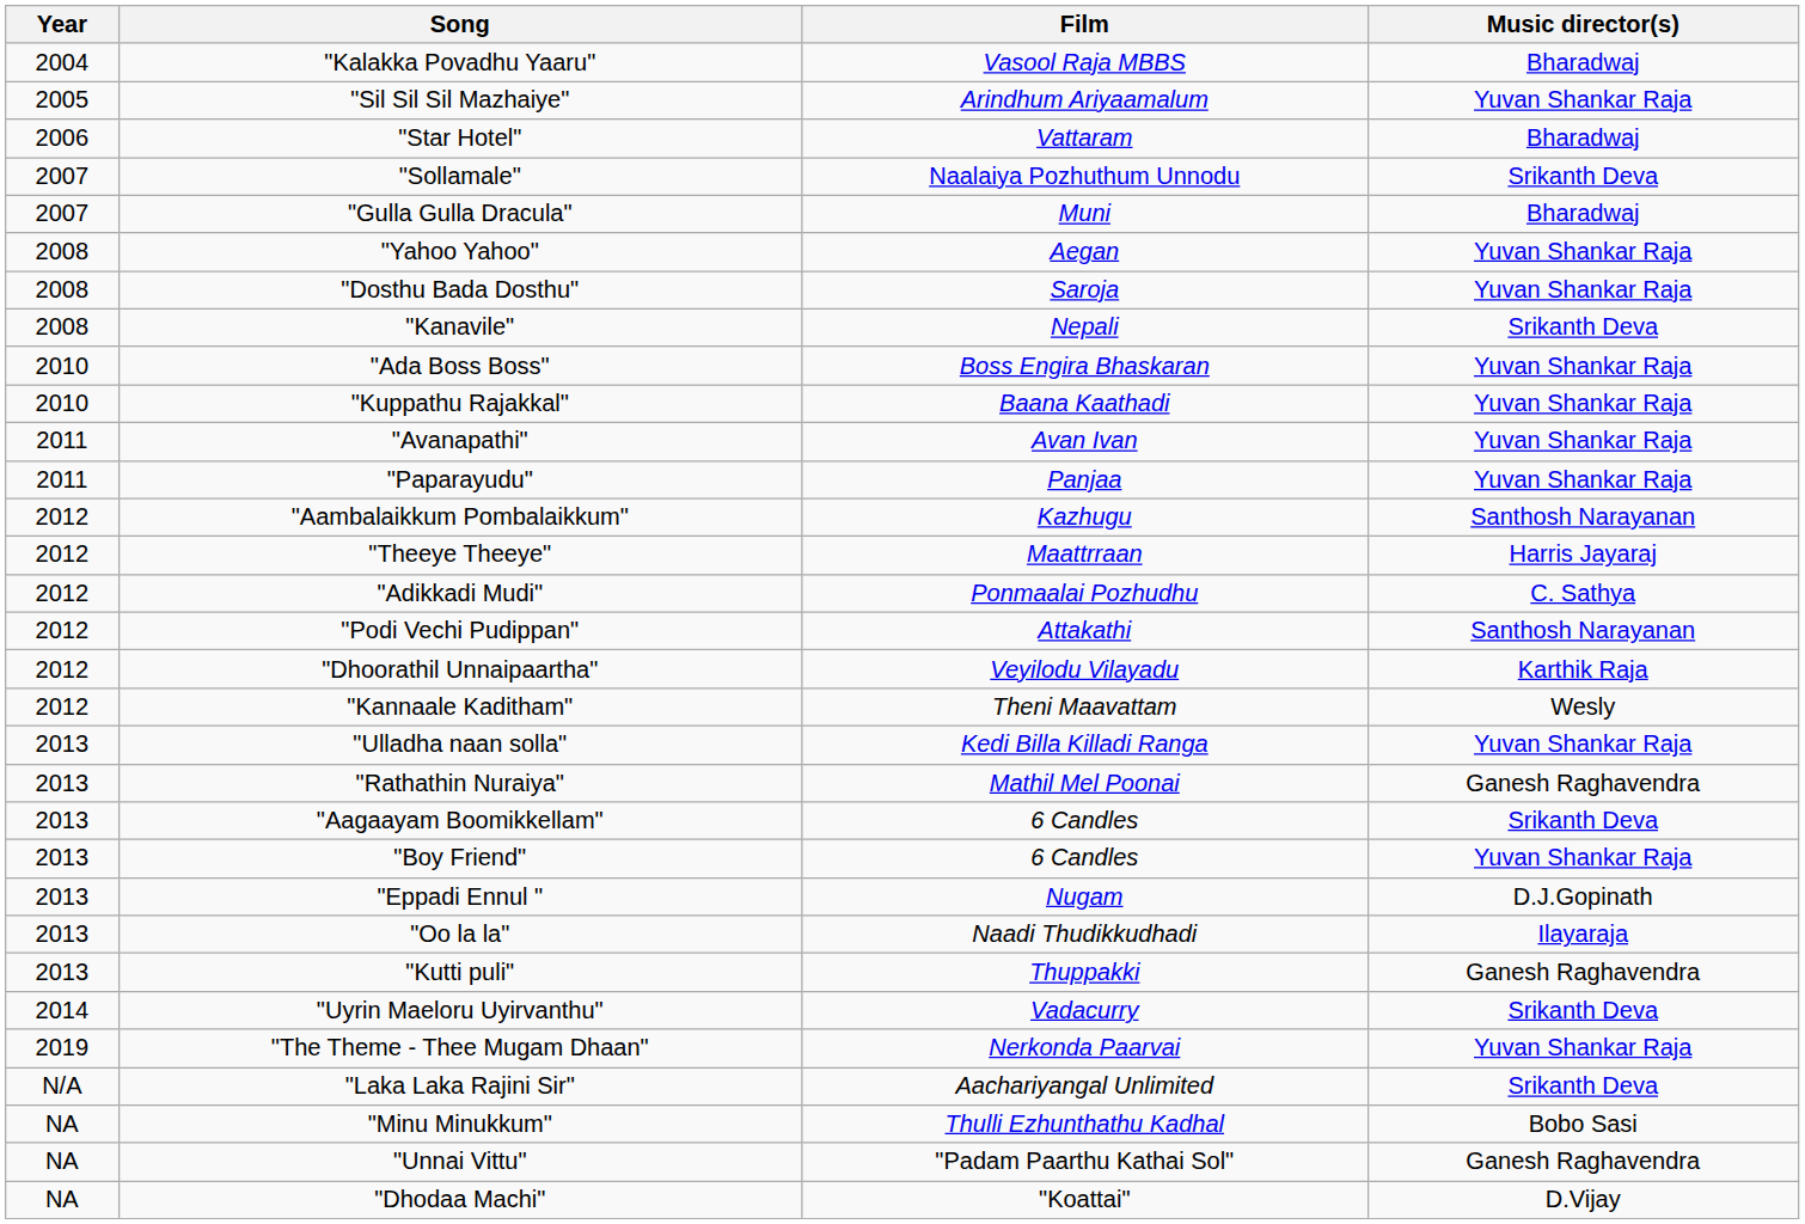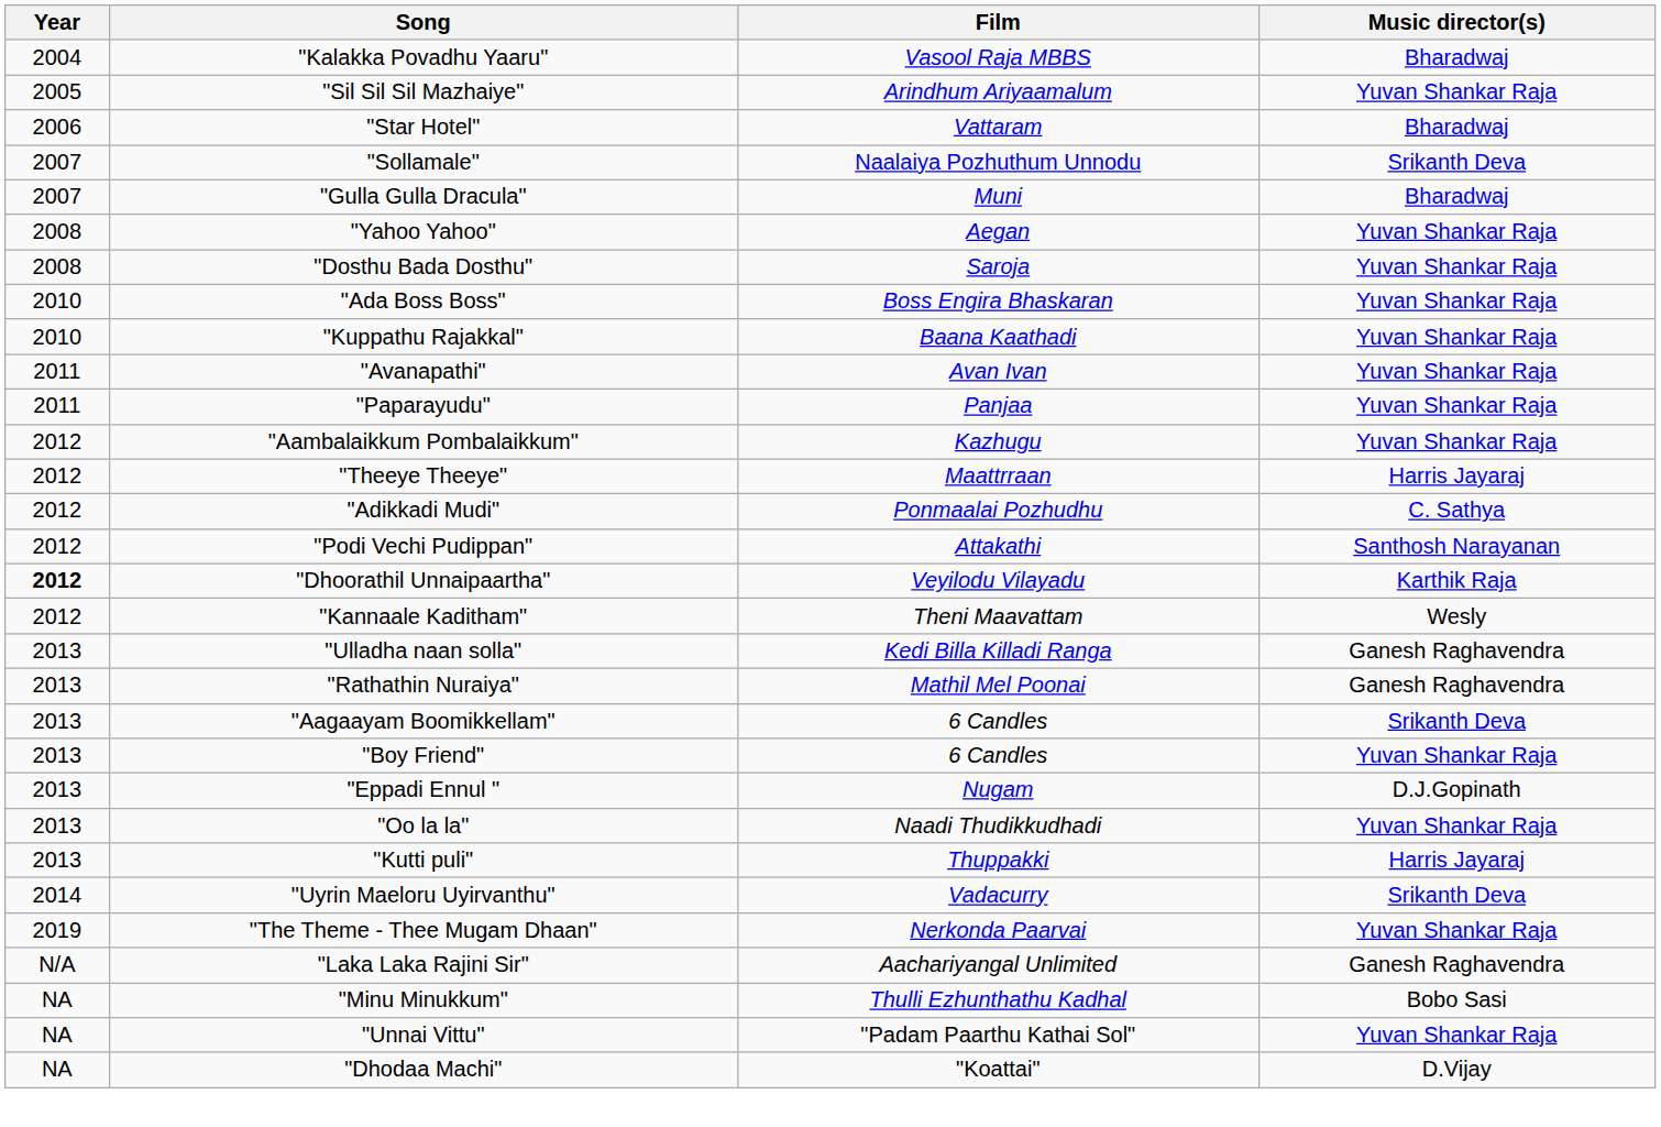- row: 2008 | "Kanavile" | Nepali | Srikanth Deva
"Aambalaikkum Pombalaikkum" | Music director(s): Santhosh Narayanan -> Yuvan Shankar Raja
"Dhoorathil Unnaipaartha" | Year: normal -> bold
"Ulladha naan solla" | Music director(s): Yuvan Shankar Raja -> Ganesh Raghavendra
"Oo la la" | Music director(s): Ilayaraja -> Yuvan Shankar Raja
"Kutti puli" | Music director(s): Ganesh Raghavendra -> Harris Jayaraj
"Laka Laka Rajini Sir" | Music director(s): Srikanth Deva -> Ganesh Raghavendra
"Unnai Vittu" | Music director(s): Ganesh Raghavendra -> Yuvan Shankar Raja
